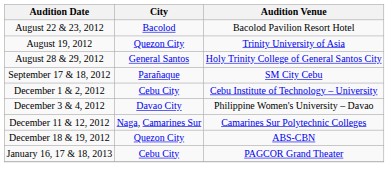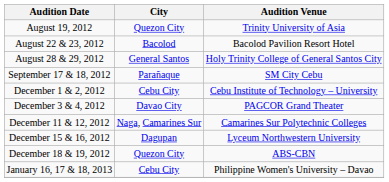rows swapped: August 19, 2012 <-> August 22 & 23, 2012
December 3 & 4, 2012 | Audition Venue: Philippine Women's University – Davao -> PAGCOR Grand Theater
+ row: December 15 & 16, 2012 | Dagupan | Lyceum Northwestern University
January 16, 17 & 18, 2013 | Audition Venue: PAGCOR Grand Theater -> Philippine Women's University – Davao
